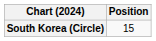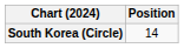South Korea (Circle) | Position: 15 -> 14
